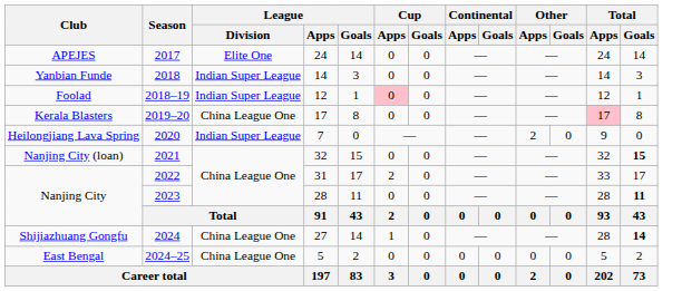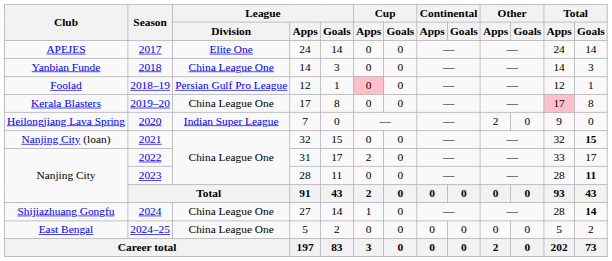Yanbian Funde | League / Division: Indian Super League -> China League One
Foolad | League / Division: Indian Super League -> Persian Gulf Pro League
